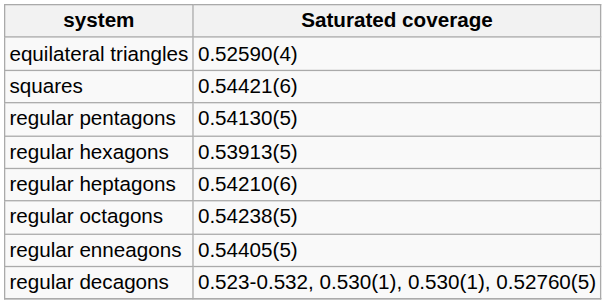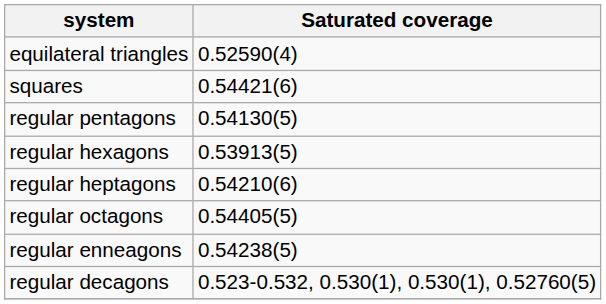regular octagons | Saturated coverage: 0.54238(5) -> 0.54405(5)
regular enneagons | Saturated coverage: 0.54405(5) -> 0.54238(5)
